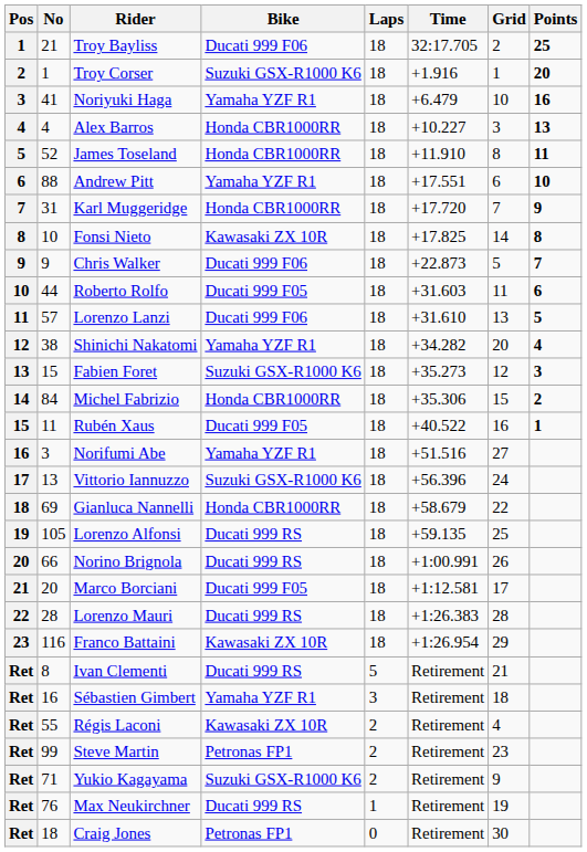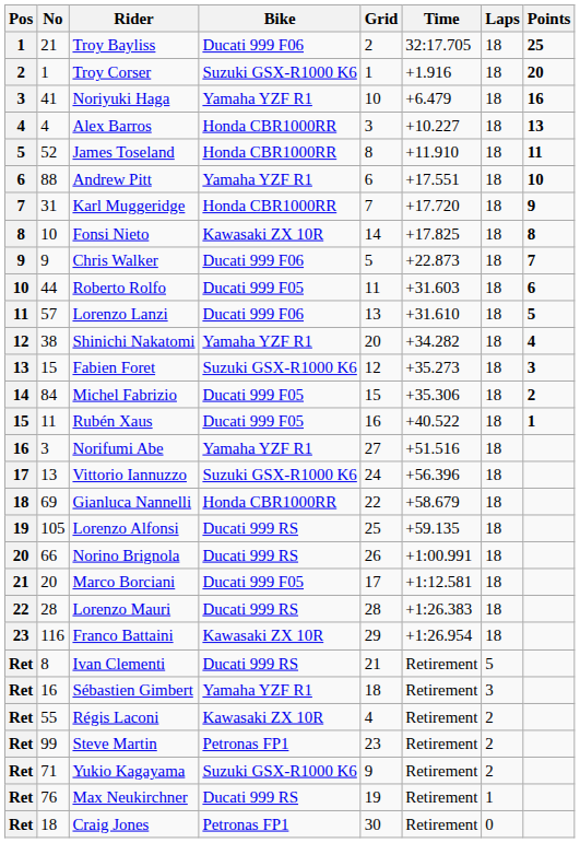columns swapped: Laps <-> Grid
Michel Fabrizio | Bike: Honda CBR1000RR -> Ducati 999 F05
